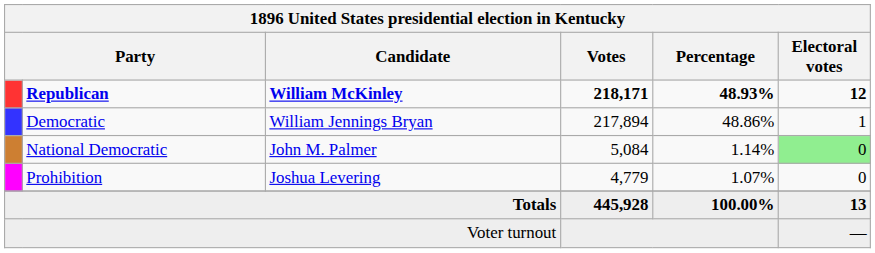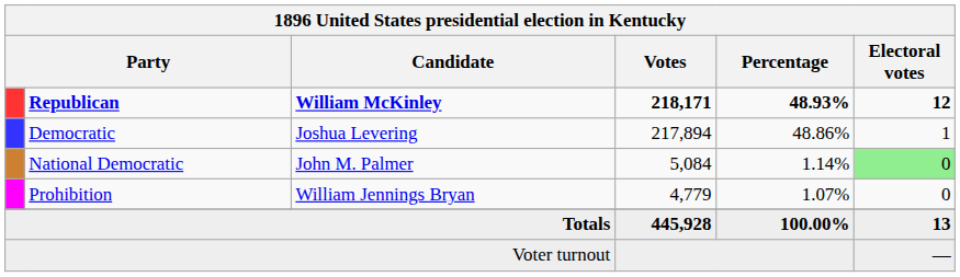Democratic | Candidate: William Jennings Bryan -> Joshua Levering
Prohibition | Candidate: Joshua Levering -> William Jennings Bryan
